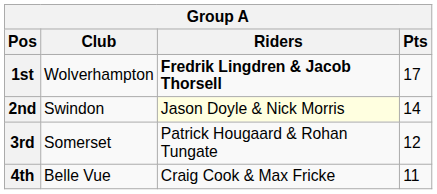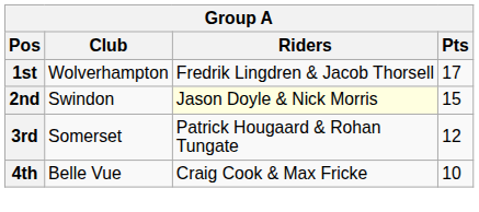1st | Riders: bold -> normal
2nd | Pts: 14 -> 15
4th | Pts: 11 -> 10
